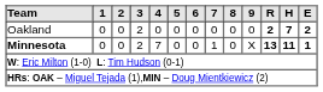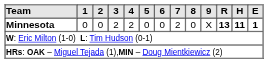- row: Oakland | 0 | 0 | 2 | 0 | 0 | 0 | 0 | 0 | 0 | 2 | 7 | 2
Minnesota | 4: 7 -> 2
Minnesota | 7: 1 -> 2
